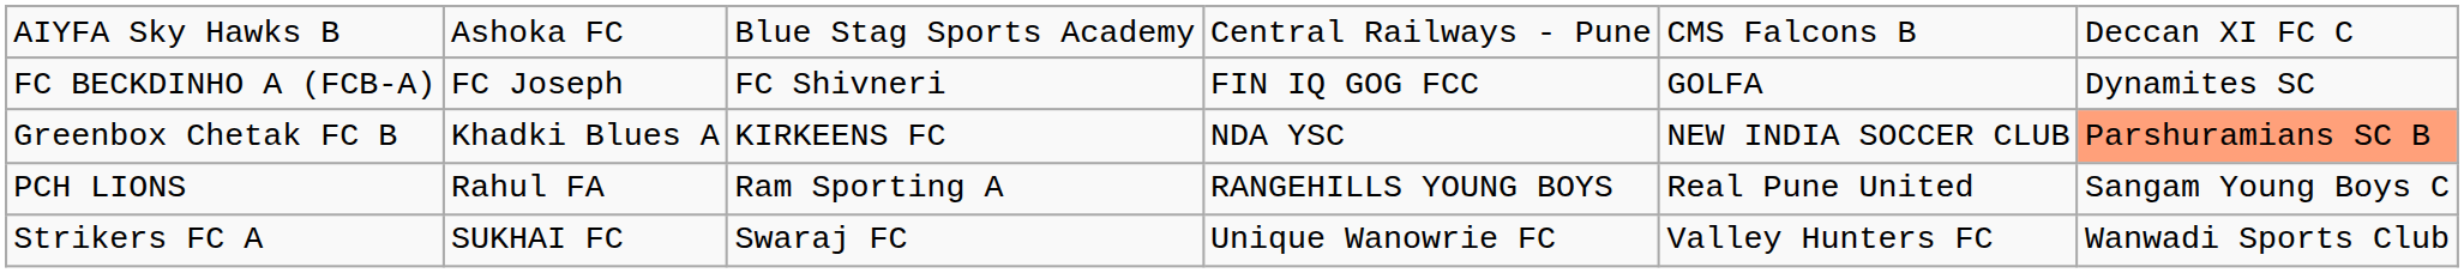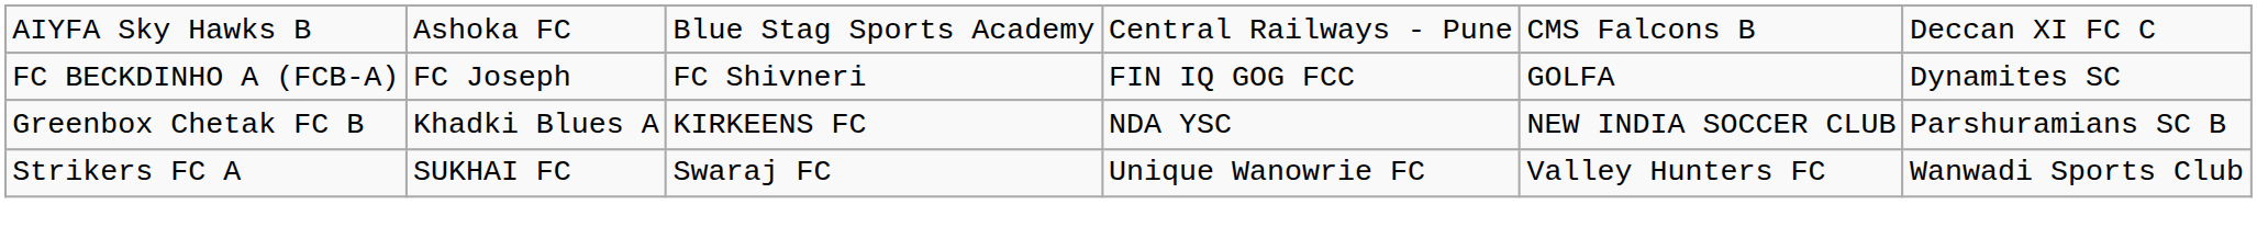Greenbox Chetak FC B | column 6: lightsalmon background -> no background
- row: PCH LIONS | Rahul FA | Ram Sporting A | RANGEHILLS YOUNG BOYS | Real Pune United | Sangam Young Boys C
